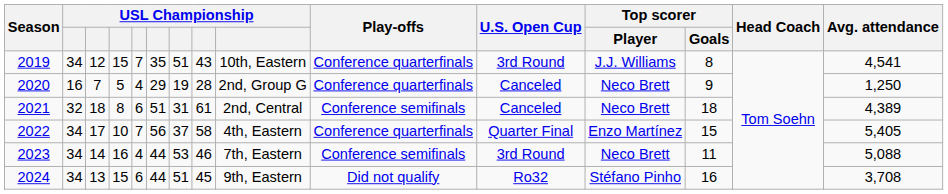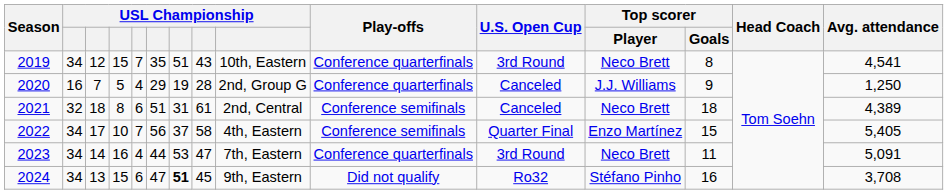2019 | Top scorer / Player: J.J. Williams -> Neco Brett
2020 | Top scorer / Player: Neco Brett -> J.J. Williams
2022 | Play-offs: Conference quarterfinals -> Conference semifinals
2023 | column 8: 46 -> 47
2023 | Play-offs: Conference semifinals -> Conference quarterfinals
2023 | Avg. attendance: 5,088 -> 5,091
2024 | column 6: 44 -> 47
2024 | column 7: normal -> bold
